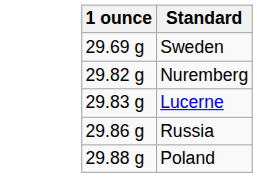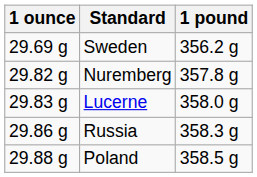+ column: 1 pound | 356.2 g | 357.8 g | 358.0 g | 358.3 g | 358.5 g
